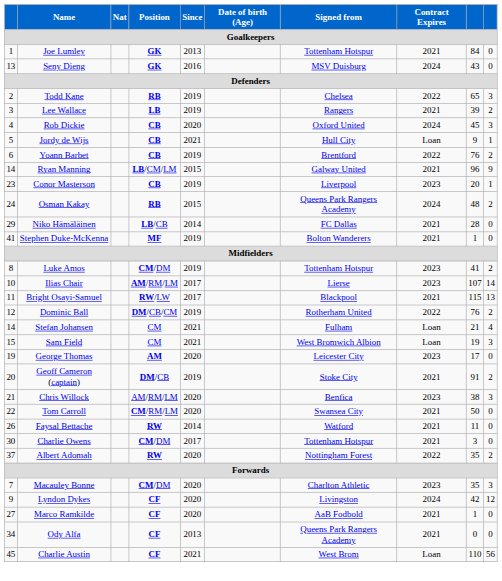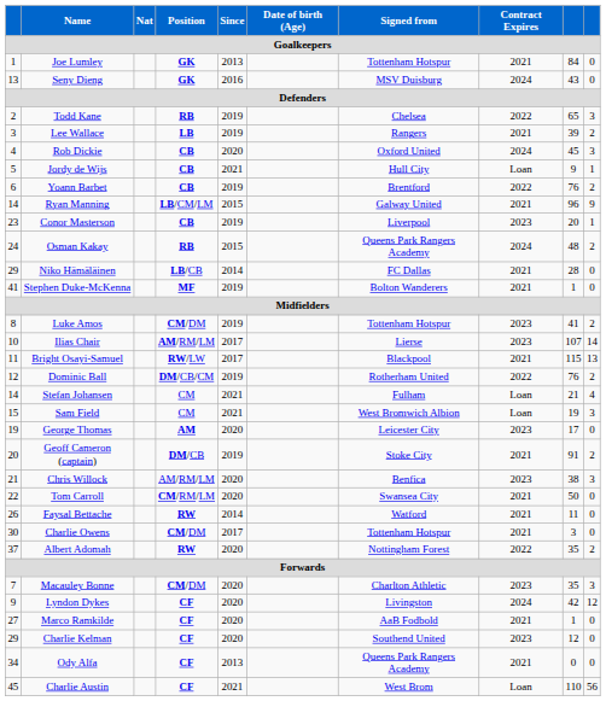+ row: 29 | Charlie Kelman | CF | 2020 | Southend United | 2023 | 12 | 0
